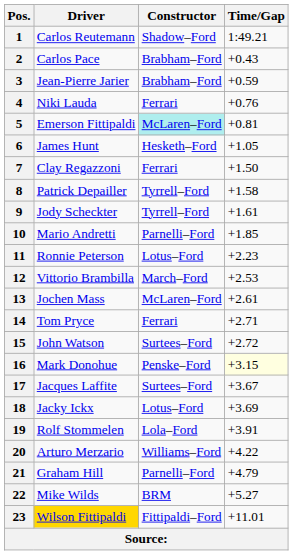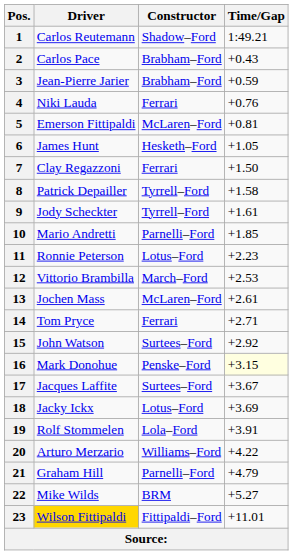5 | Constructor: paleturquoise background -> no background
15 | Time/Gap: +2.72 -> +2.92
